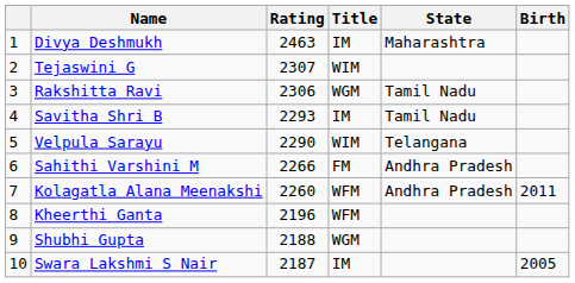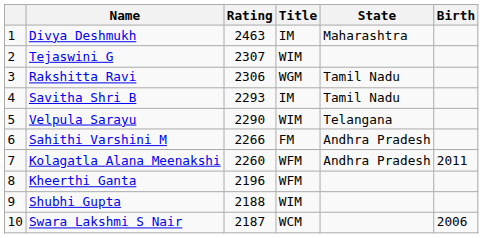Shubhi Gupta | Title: WGM -> WIM
Swara Lakshmi S Nair | Title: IM -> WCM
Swara Lakshmi S Nair | Birth: 2005 -> 2006
